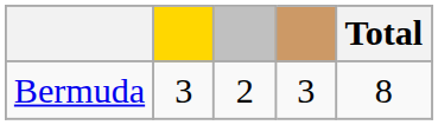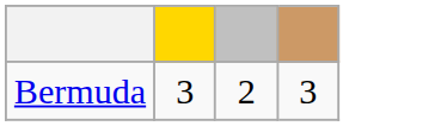- column: Total | 8
